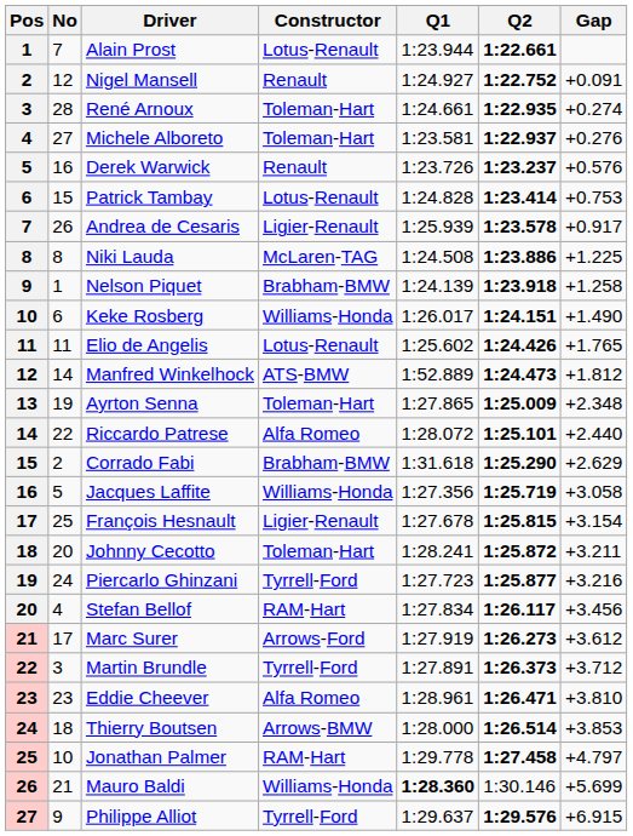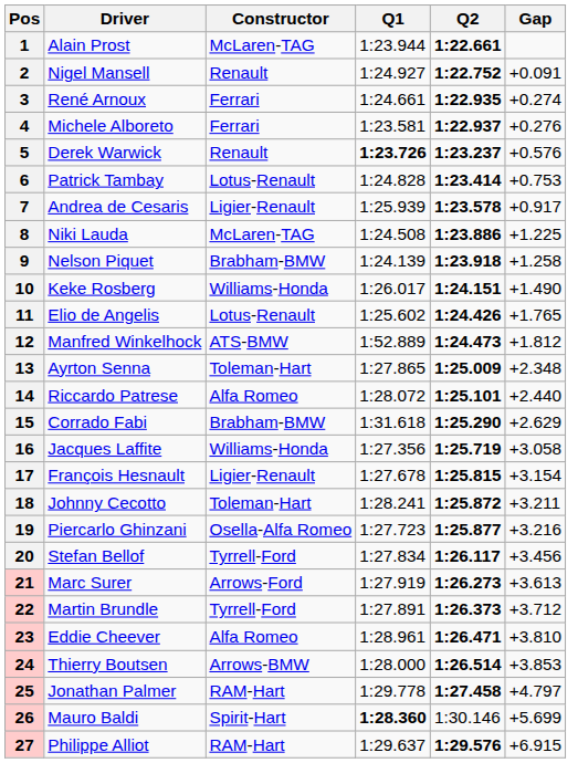- column: No | 7 | 12 | 28 | 27 | 16 | 15 | 26 | 8 | 1 | 6 | 11 | 14 | 19 | 22 | 2 | 5 | 25 | 20 | 24 | 4 | 17 | 3 | 23 | 18 | 10 | 21 | 9
Alain Prost | Constructor: Lotus-Renault -> McLaren-TAG
René Arnoux | Constructor: Toleman-Hart -> Ferrari
Michele Alboreto | Constructor: Toleman-Hart -> Ferrari
Derek Warwick | Q1: normal -> bold
Piercarlo Ghinzani | Constructor: Tyrrell-Ford -> Osella-Alfa Romeo
Stefan Bellof | Constructor: RAM-Hart -> Tyrrell-Ford
Marc Surer | Gap: +3.612 -> +3.613
Mauro Baldi | Constructor: Williams-Honda -> Spirit-Hart
Philippe Alliot | Constructor: Tyrrell-Ford -> RAM-Hart
